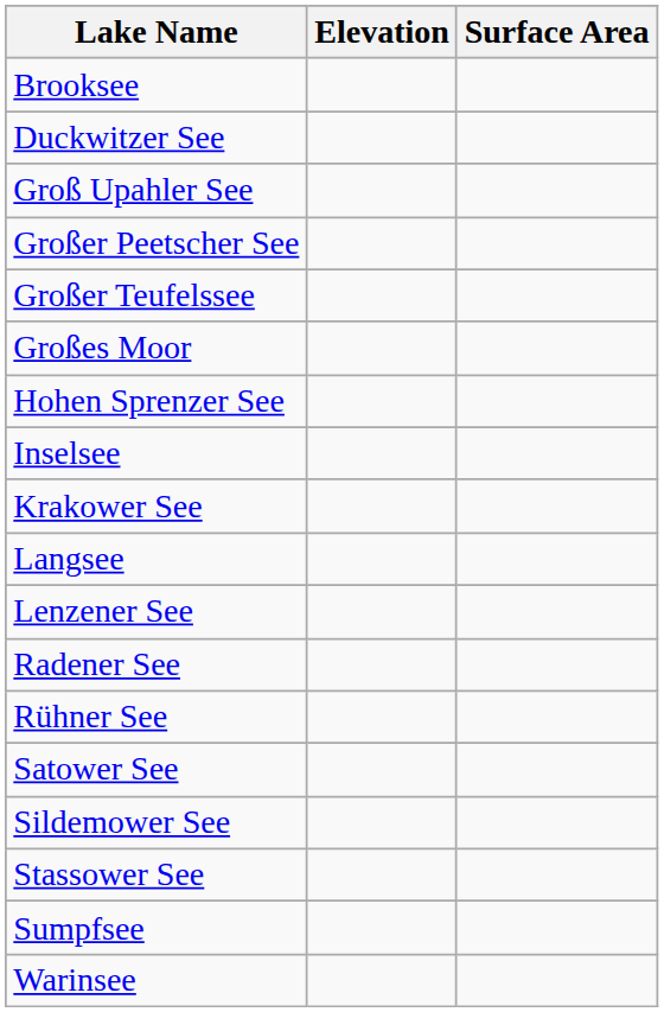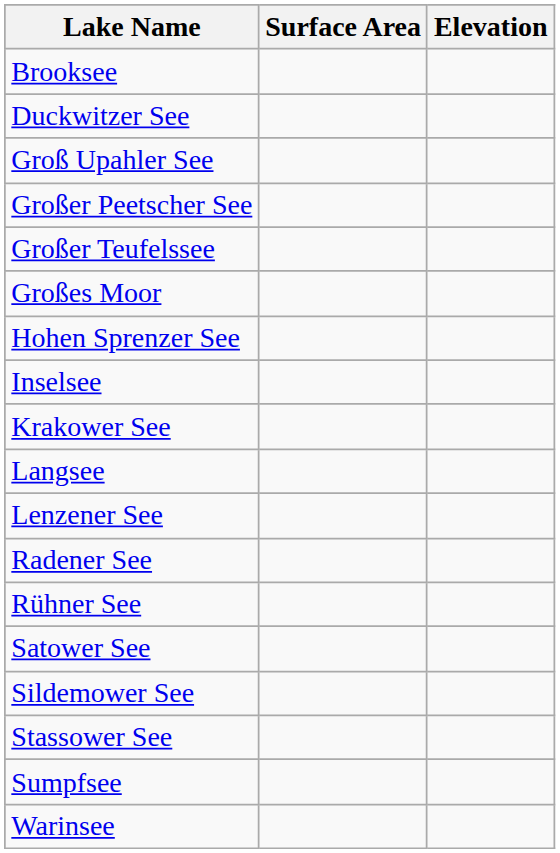columns swapped: Elevation <-> Surface Area
